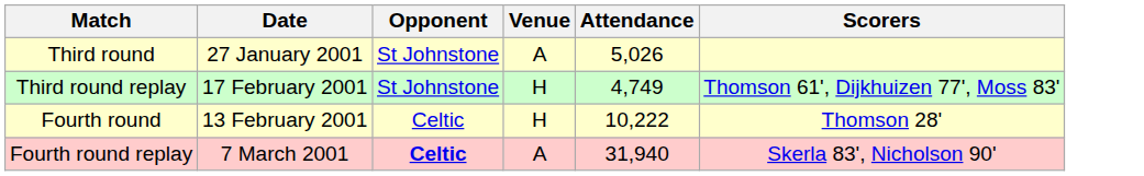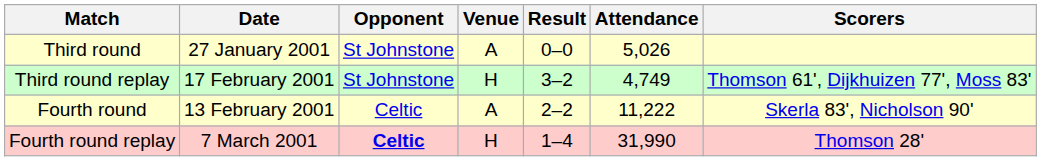+ column: Result | 0–0 | 3–2 | 2–2 | 1–4
Fourth round | Venue: H -> A
Fourth round | Attendance: 10,222 -> 11,222
Fourth round | Scorers: Thomson 28' -> Skerla 83', Nicholson 90'
Fourth round replay | Venue: A -> H
Fourth round replay | Attendance: 31,940 -> 31,990
Fourth round replay | Scorers: Skerla 83', Nicholson 90' -> Thomson 28'
